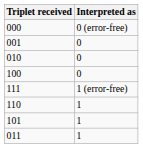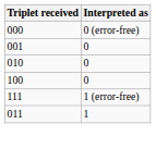- row: 110 | 1
- row: 101 | 1
